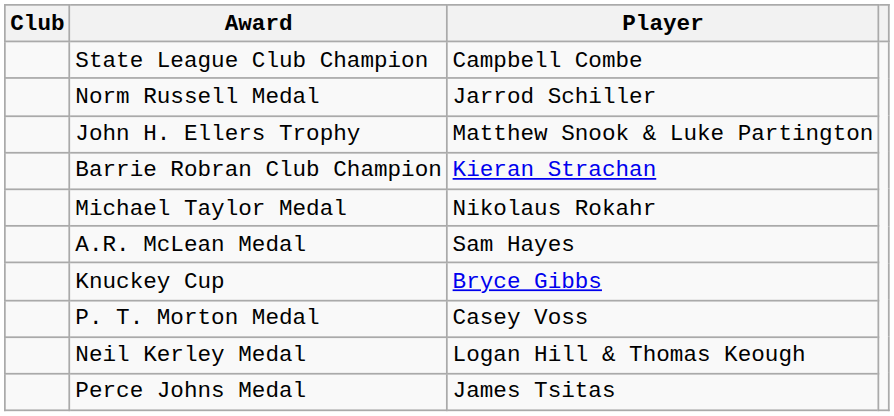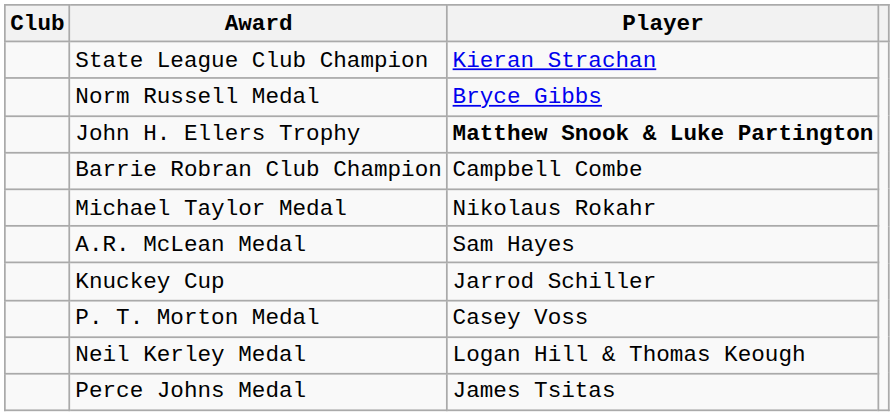State League Club Champion | Player: Campbell Combe -> Kieran Strachan
Norm Russell Medal | Player: Jarrod Schiller -> Bryce Gibbs
John H. Ellers Trophy | Player: normal -> bold
Barrie Robran Club Champion | Player: Kieran Strachan -> Campbell Combe
Knuckey Cup | Player: Bryce Gibbs -> Jarrod Schiller
